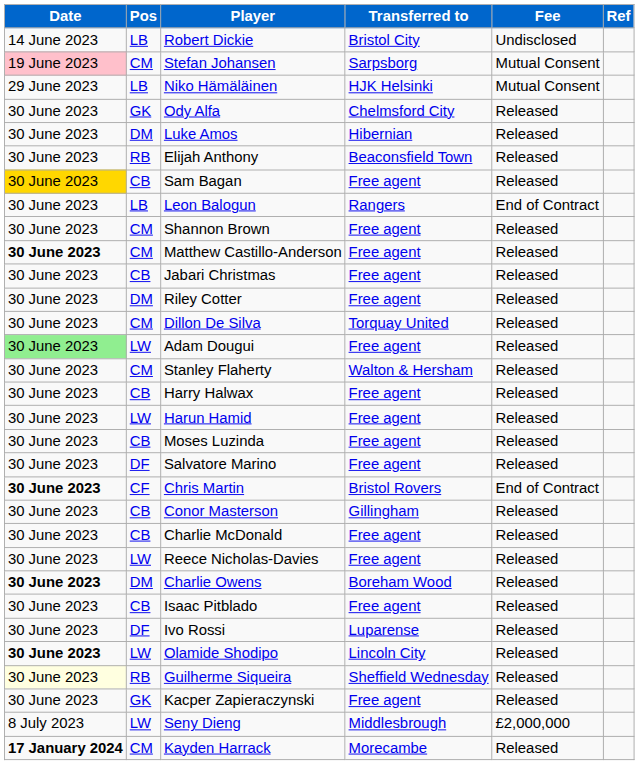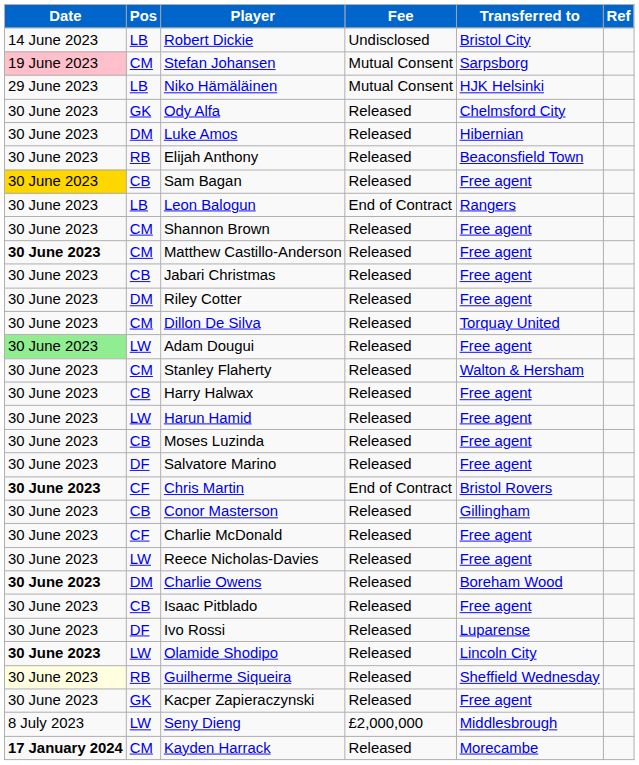columns swapped: Transferred to <-> Fee
Charlie McDonald | Pos: CB -> CF
